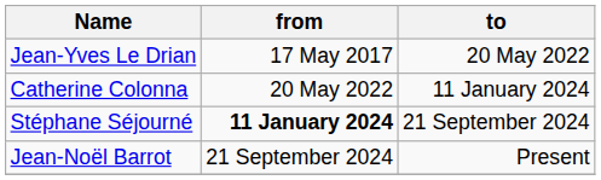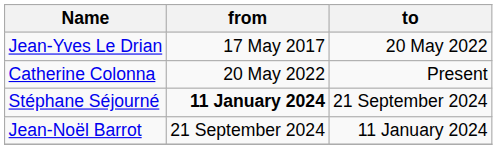Catherine Colonna | to: 11 January 2024 -> Present
Jean-Noël Barrot | to: Present -> 11 January 2024
